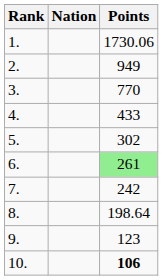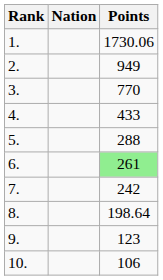5. | Points: 302 -> 288
10. | Points: bold -> normal
